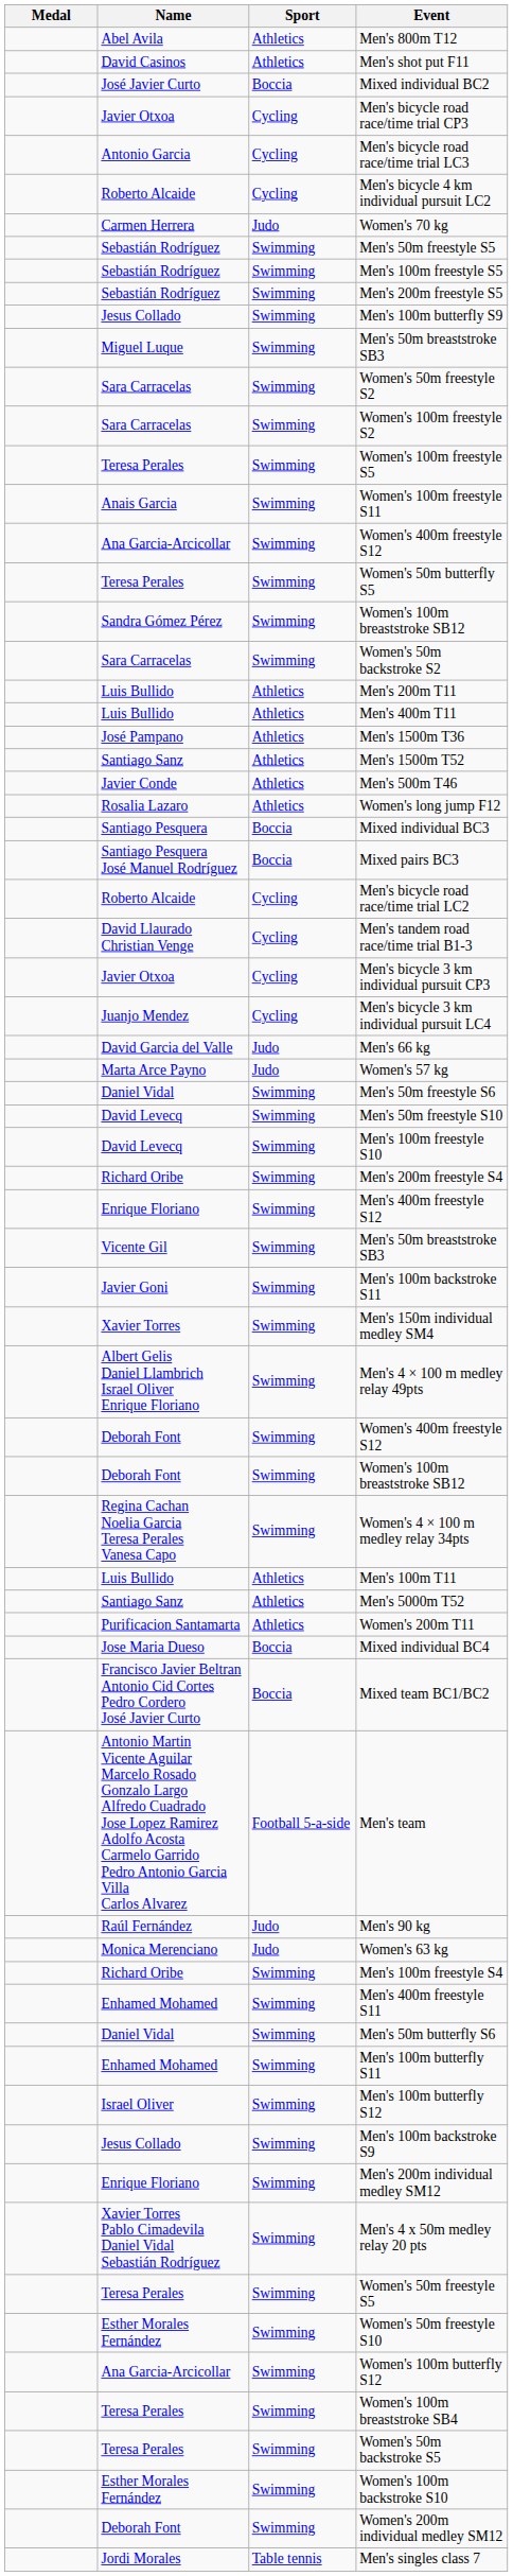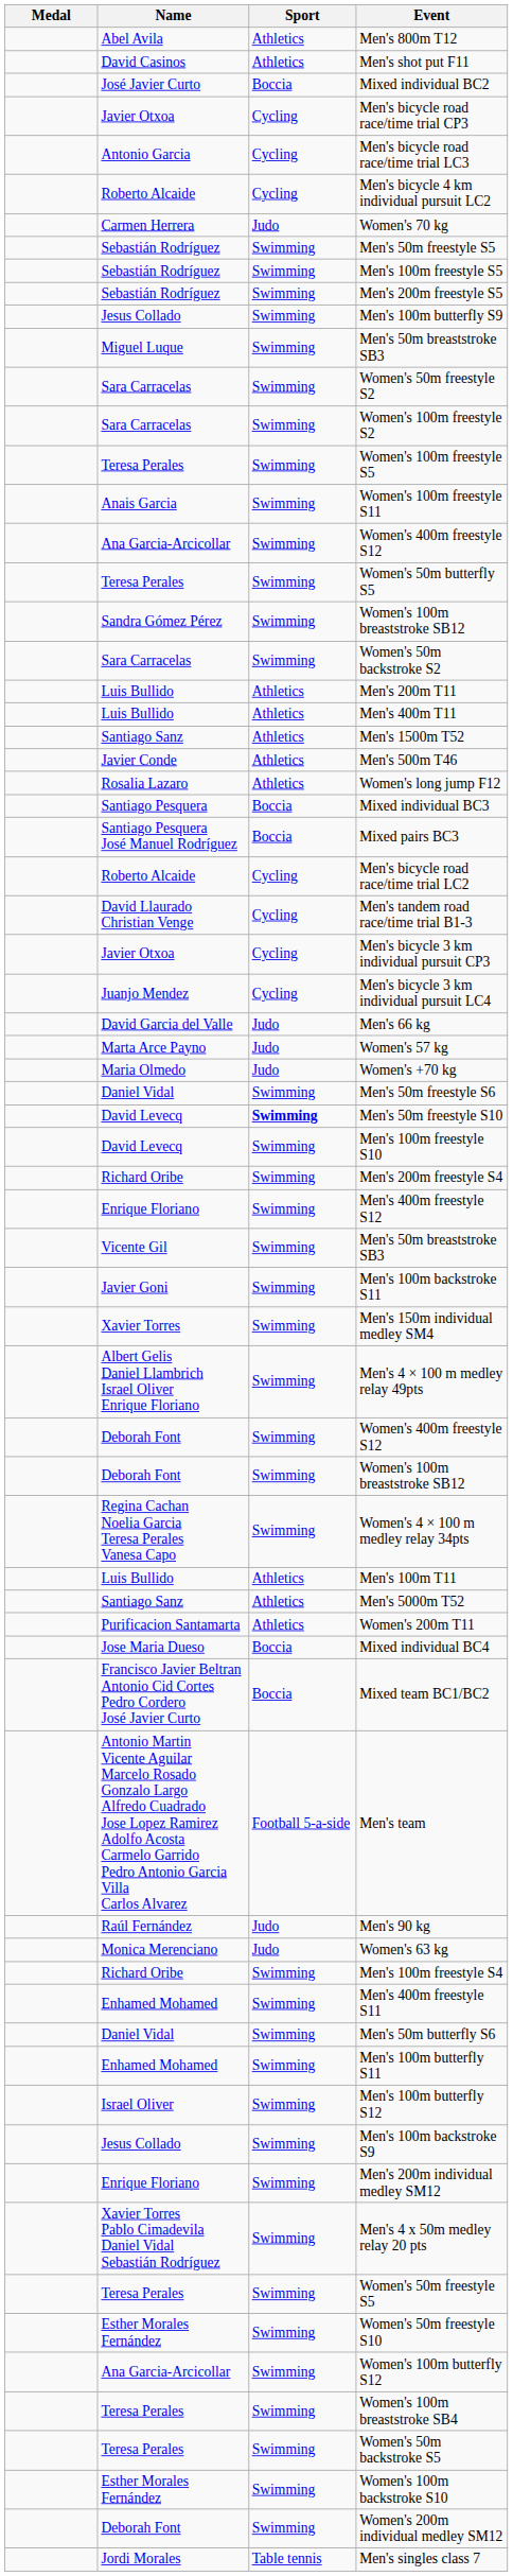- row: José Pampano | Athletics | Men's 1500m T36
+ row: Maria Olmedo | Judo | Women's +70 kg
Men's 50m freestyle S10 | Sport: normal -> bold
